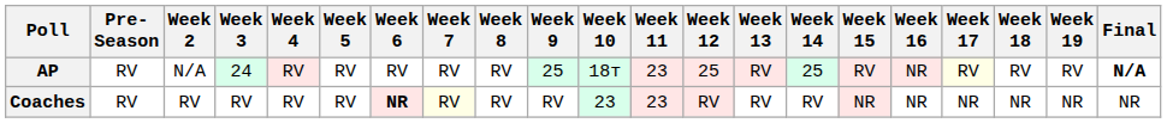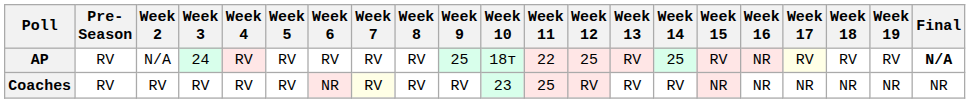AP | Week 11: 23 -> 22
Coaches | Week 6: bold -> normal
Coaches | Week 11: 23 -> 25
